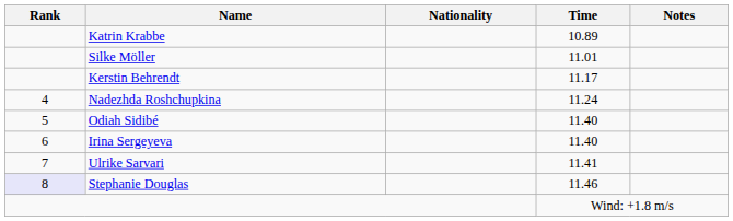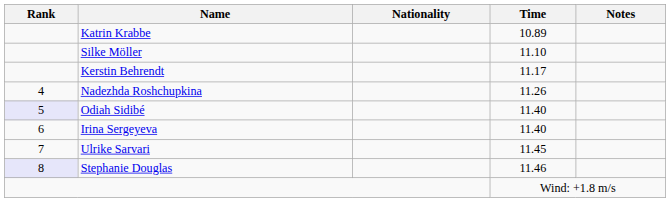Silke Möller | Time: 11.01 -> 11.10
Nadezhda Roshchupkina | Time: 11.24 -> 11.26
Odiah Sidibé | Rank: no background -> lavender background
Ulrike Sarvari | Time: 11.41 -> 11.45
